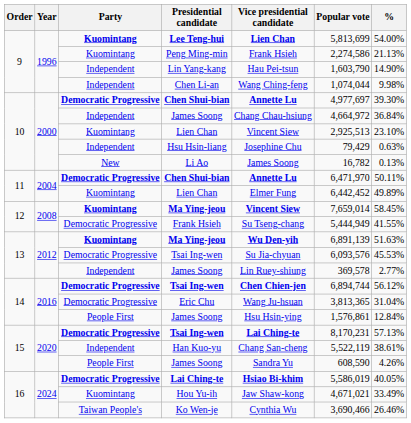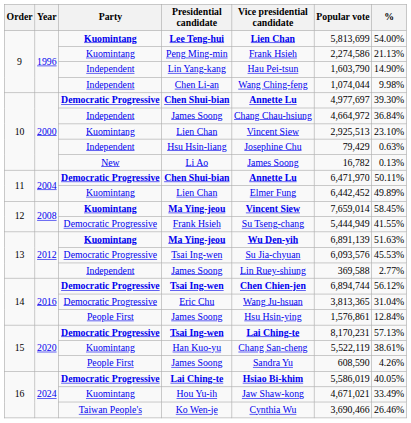13 / James Soong | Popular vote: 369,578 -> 369,588
Han Kuo-yu | Party: Independent -> Kuomintang
